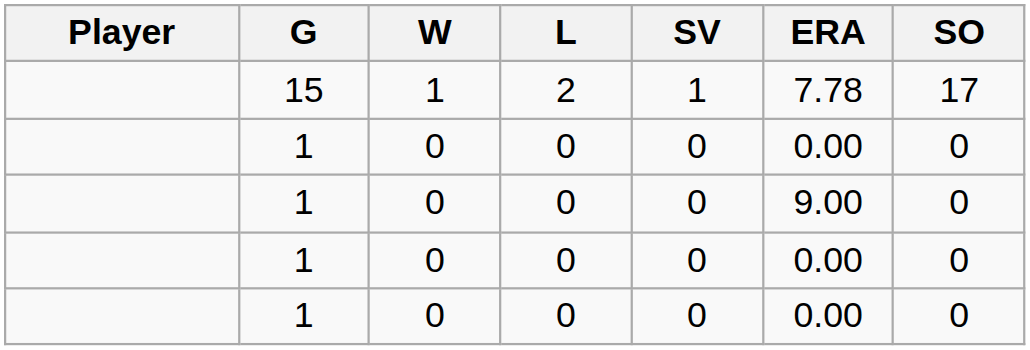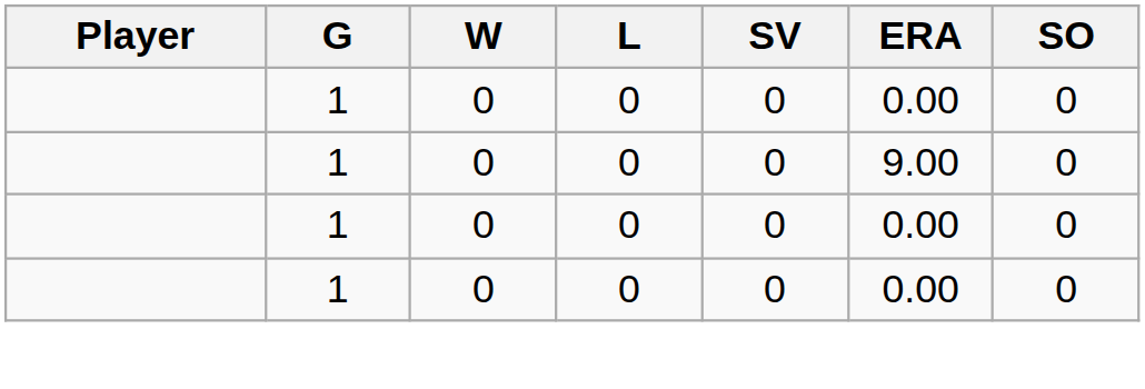- row: 15 | 1 | 2 | 1 | 7.78 | 17
